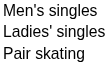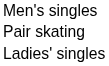rows swapped: Ladies' singles <-> Pair skating
